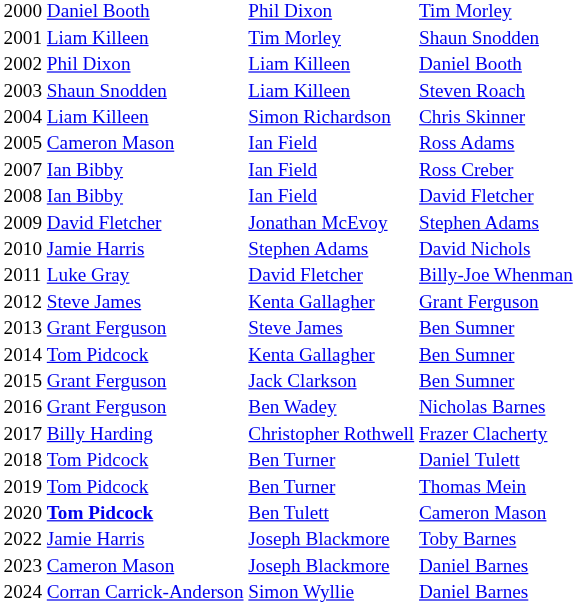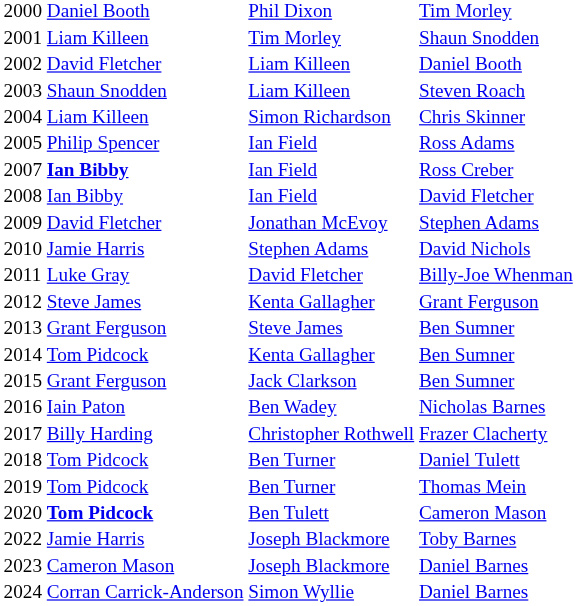2002 | column 2: Phil Dixon -> David Fletcher
2005 | column 2: Cameron Mason -> Philip Spencer
2007 | column 2: normal -> bold
2016 | column 2: Grant Ferguson -> Iain Paton
